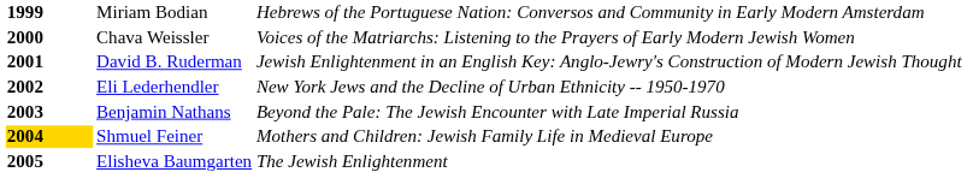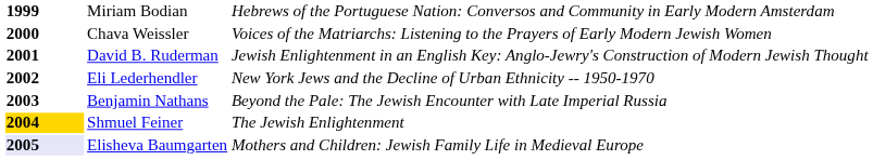Shmuel Feiner | column 3: Mothers and Children: Jewish Family Life in Medieval Europe -> The Jewish Enlightenment
Elisheva Baumgarten | column 1: no background -> lavender background
Elisheva Baumgarten | column 3: The Jewish Enlightenment -> Mothers and Children: Jewish Family Life in Medieval Europe
